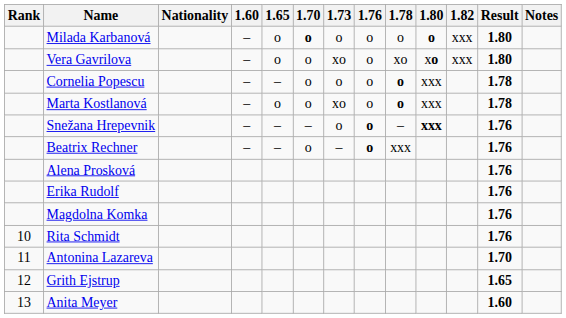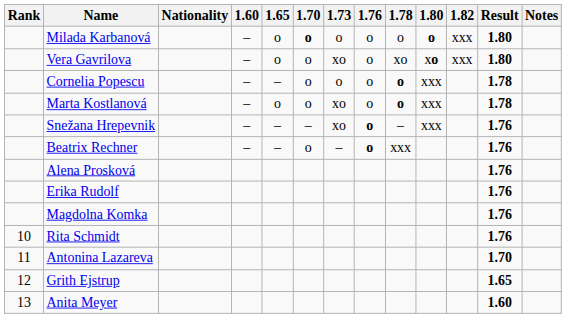Snežana Hrepevnik | 1.73: o -> xo
Snežana Hrepevnik | 1.80: bold -> normal
